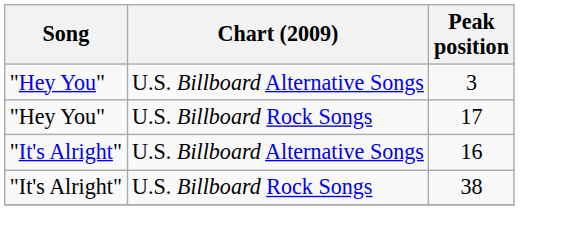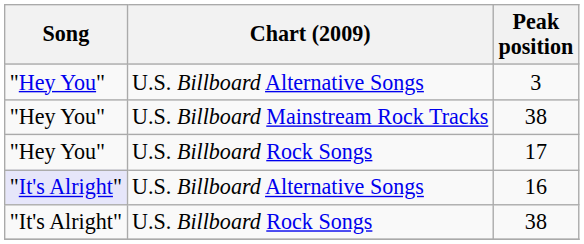+ row: "Hey You" | U.S. Billboard Mainstream Rock Tracks | 38
16 | Song: no background -> lavender background
